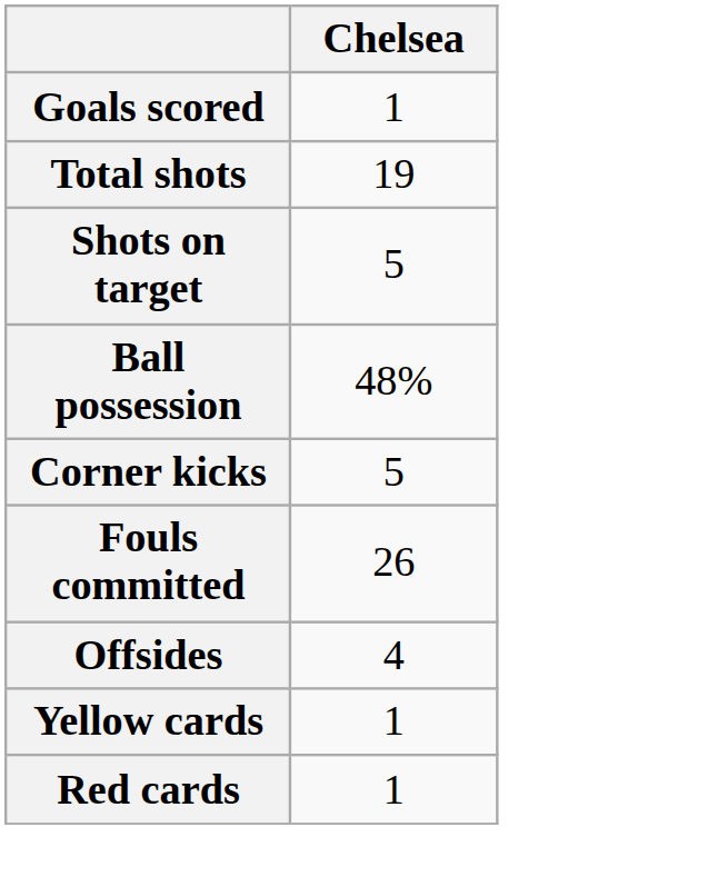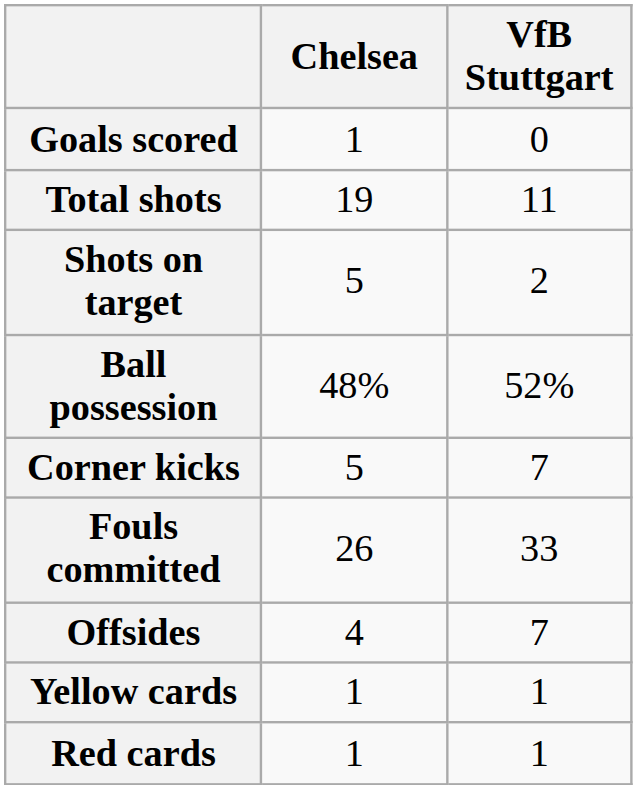+ column: VfB Stuttgart | 0 | 11 | 2 | 52% | 7 | 33 | 7 | 1 | 1
